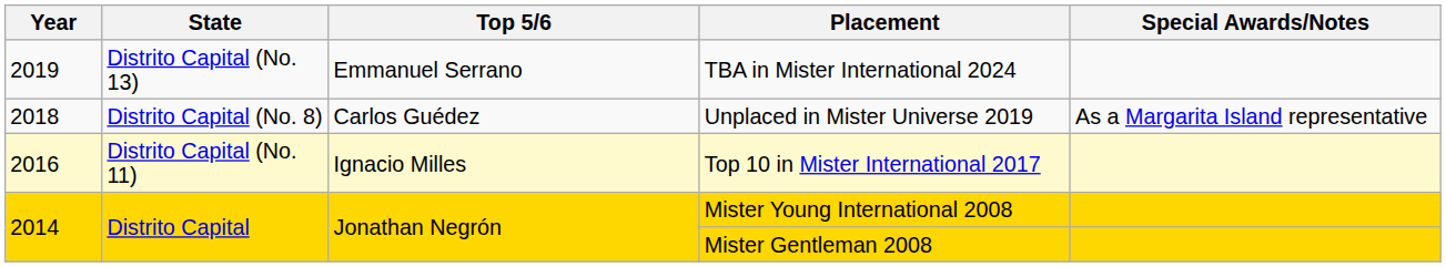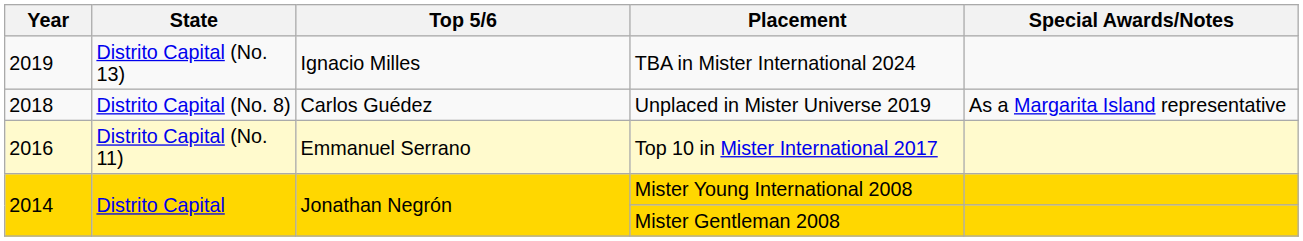TBA in Mister International 2024 | Top 5/6: Emmanuel Serrano -> Ignacio Milles
Top 10 in Mister International 2017 | Top 5/6: Ignacio Milles -> Emmanuel Serrano
